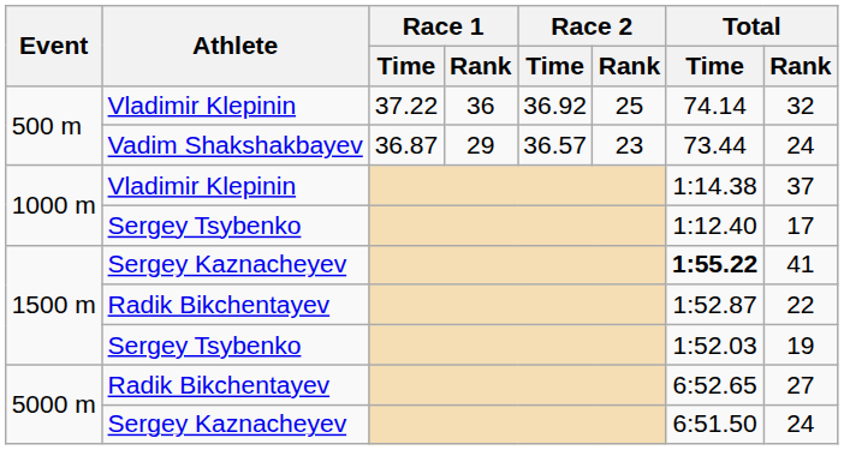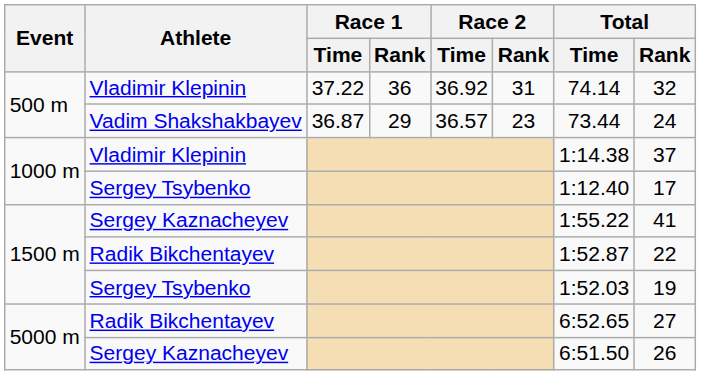500 m / Vladimir Klepinin | Race 2 / Rank: 25 -> 31
1500 m / Sergey Kaznacheyev | Total / Time: bold -> normal
5000 m / Sergey Kaznacheyev | Total / Rank: 24 -> 26
